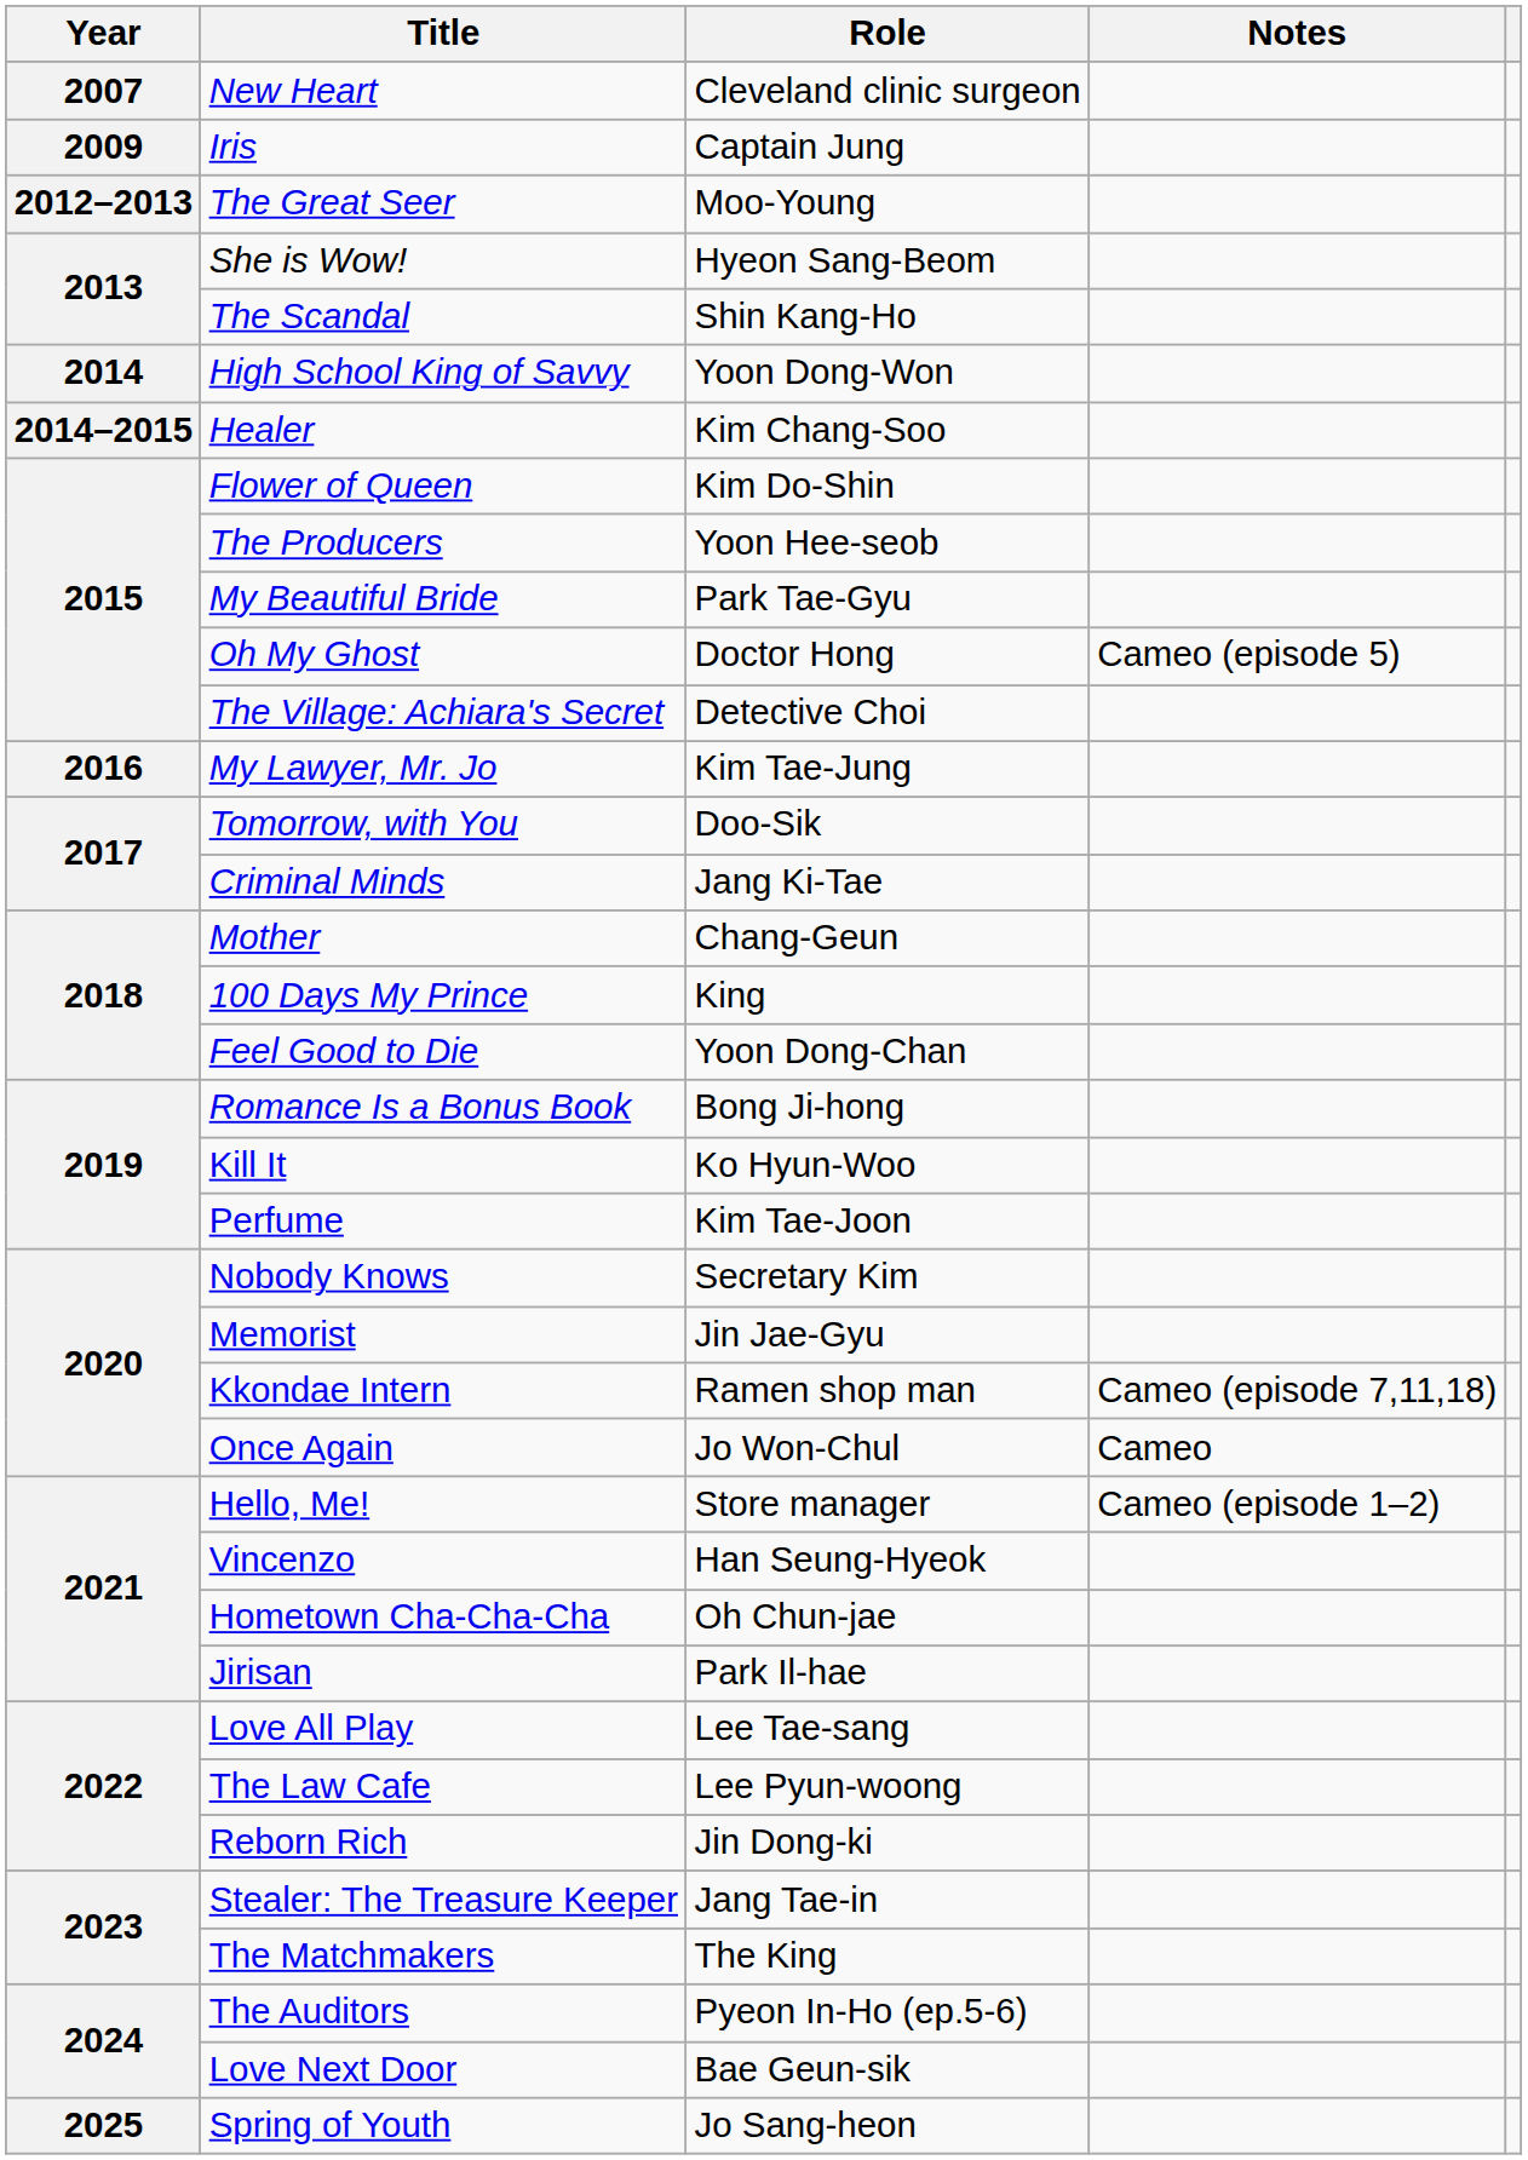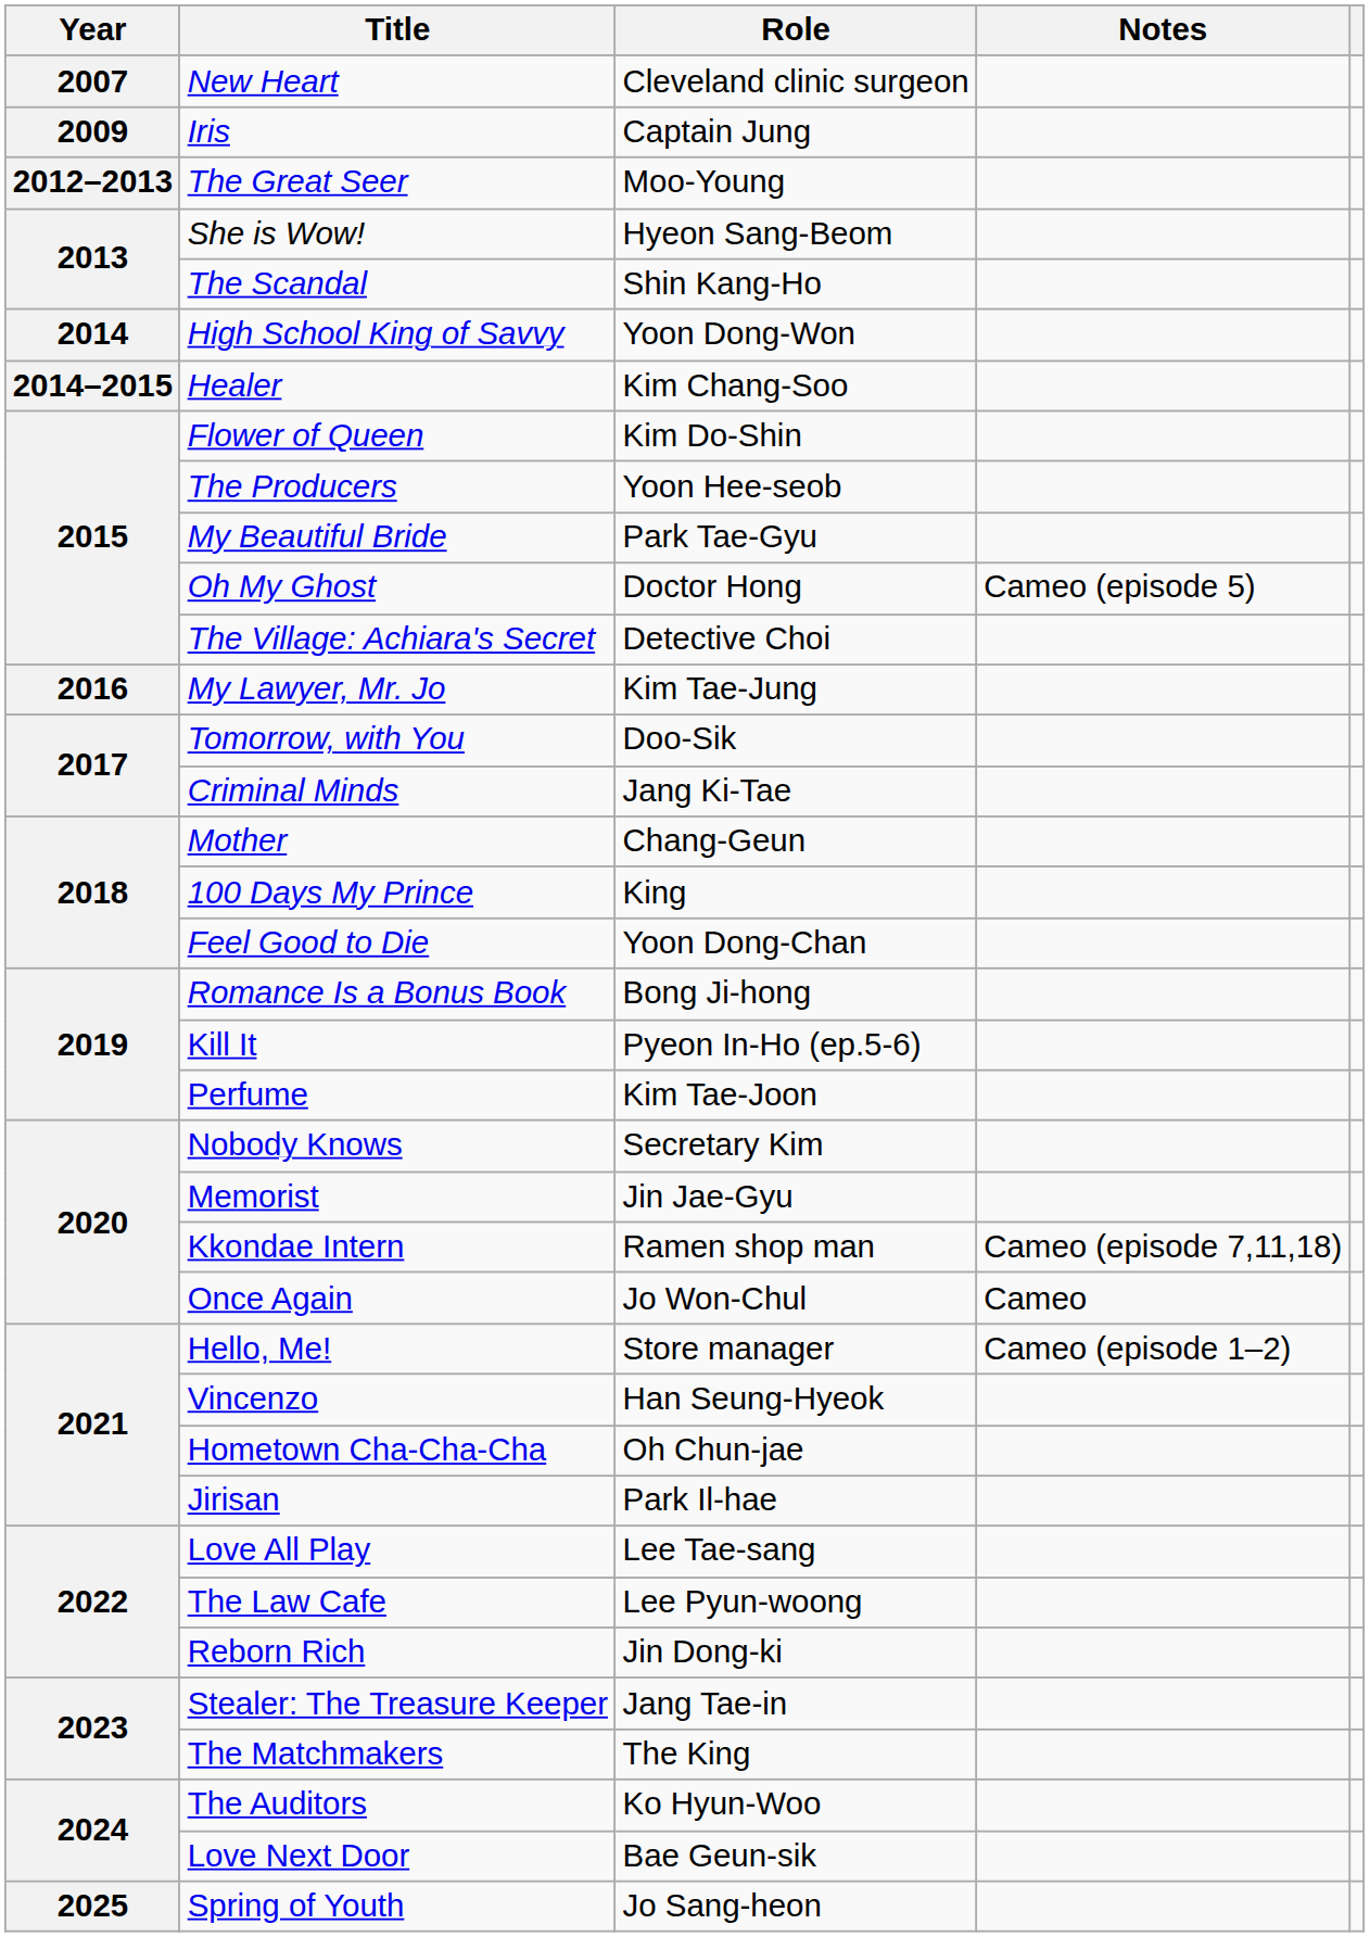Kill It | Role: Ko Hyun-Woo -> Pyeon In-Ho (ep.5-6)
The Auditors | Role: Pyeon In-Ho (ep.5-6) -> Ko Hyun-Woo
